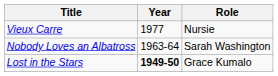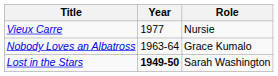Nobody Loves an Albatross | Role: Sarah Washington -> Grace Kumalo
Lost in the Stars | Role: Grace Kumalo -> Sarah Washington
